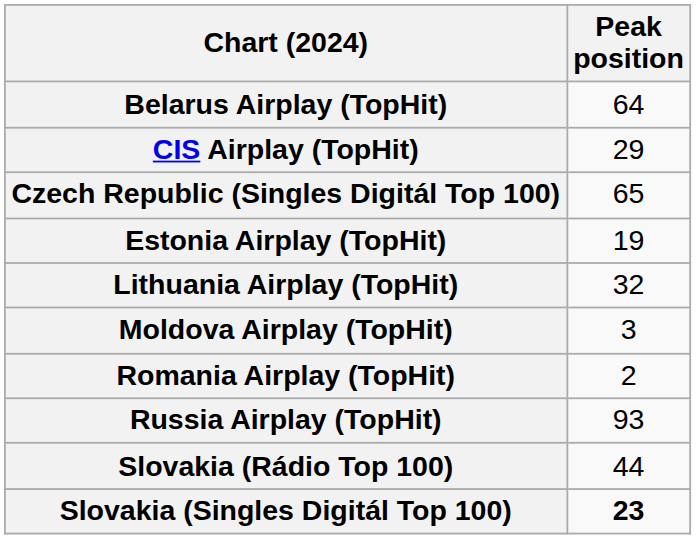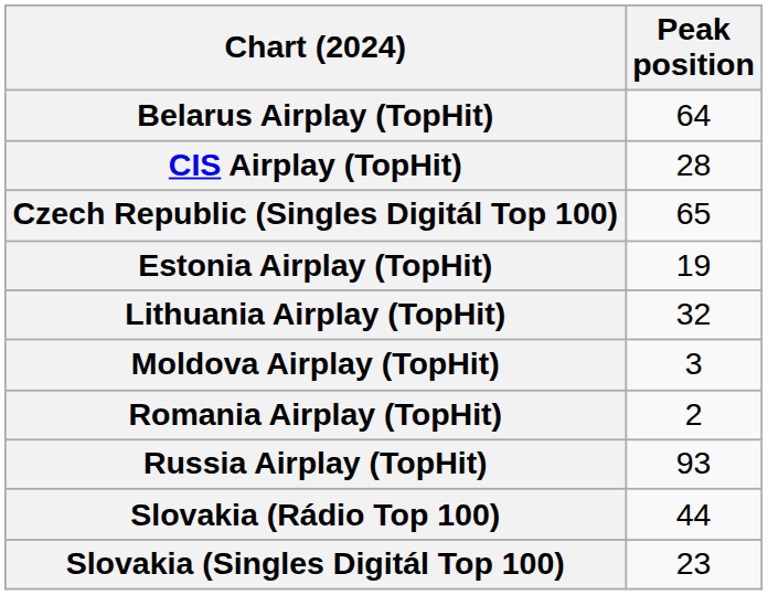CIS Airplay (TopHit) | Peak position: 29 -> 28
Slovakia (Singles Digitál Top 100) | Peak position: bold -> normal
